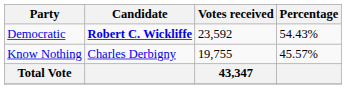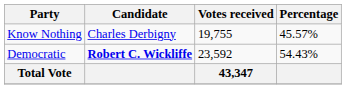rows swapped: Democratic <-> Know Nothing
